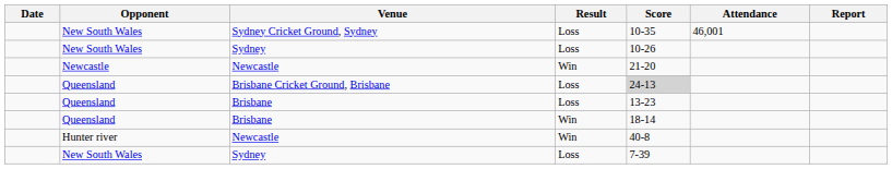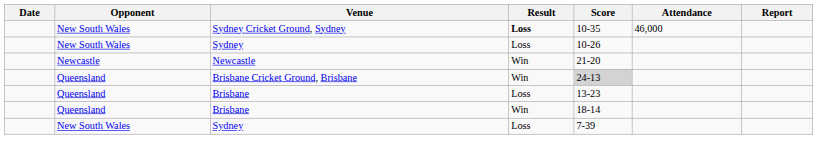Sydney Cricket Ground, Sydney | Result: normal -> bold
Sydney Cricket Ground, Sydney | Attendance: 46,001 -> 46,000
Brisbane Cricket Ground, Brisbane | Result: Loss -> Win
- row: Hunter river | Newcastle | Win | 40-8
